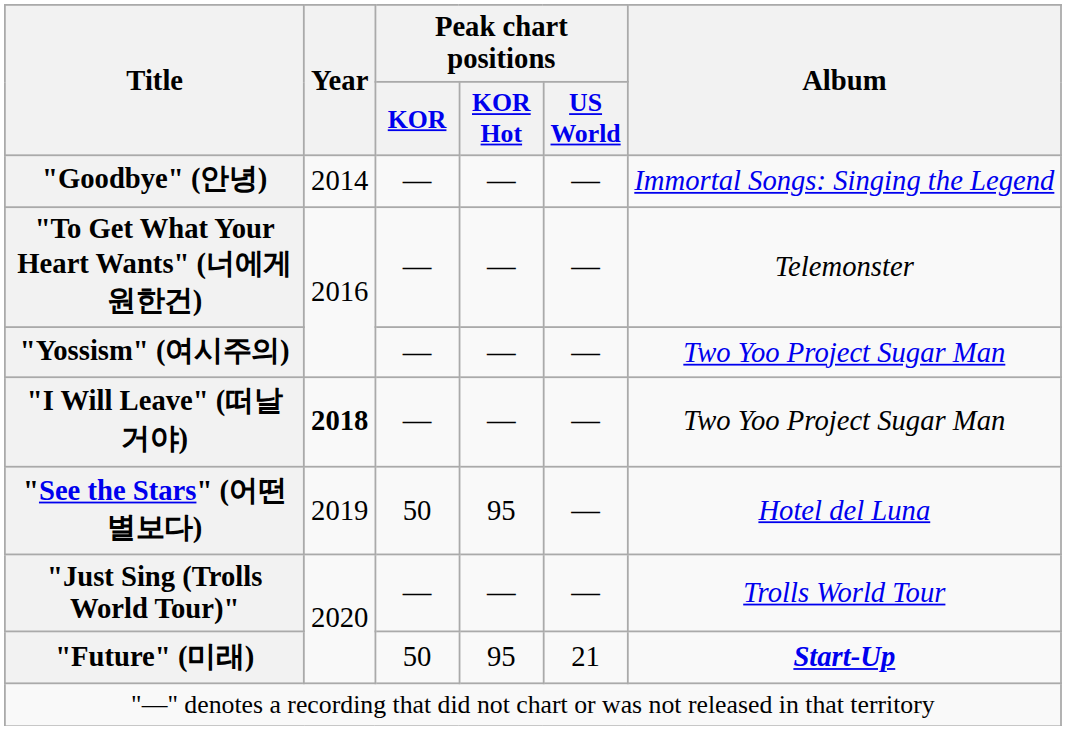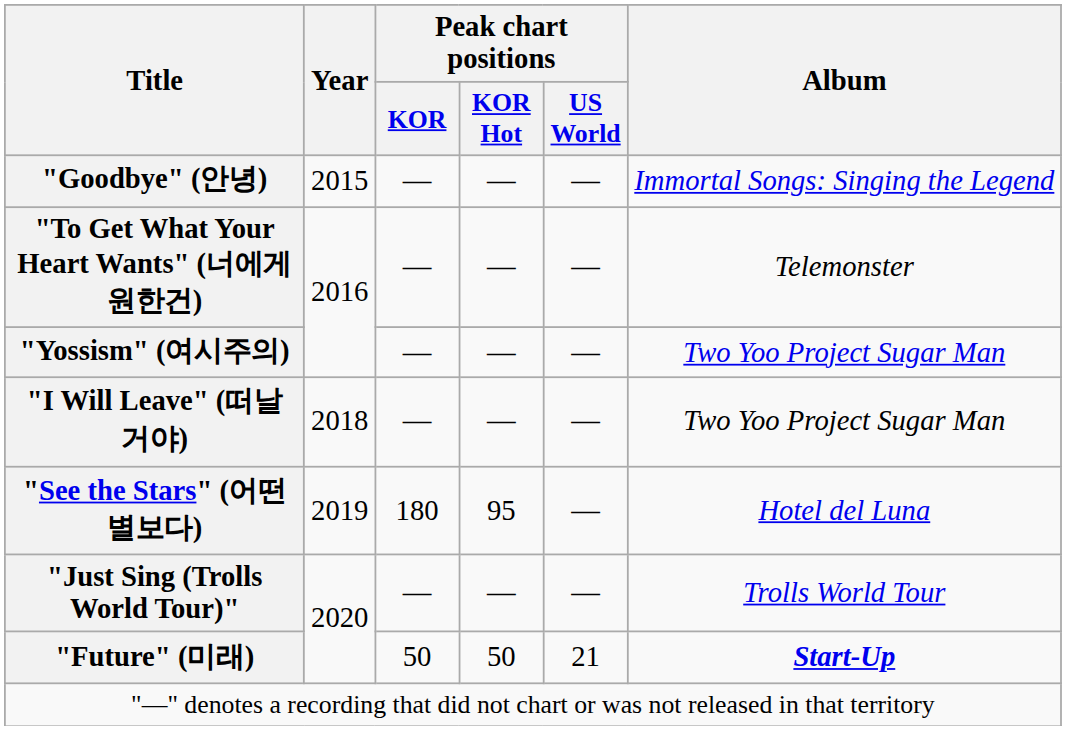"Goodbye" (안녕) | Year: 2014 -> 2015
"I Will Leave" (떠날 거야) | Year: bold -> normal
"See the Stars" (어떤 별보다) | Peak chart positions / KOR: 50 -> 180
"Future" (미래) | Peak chart positions / KOR Hot: 95 -> 50
